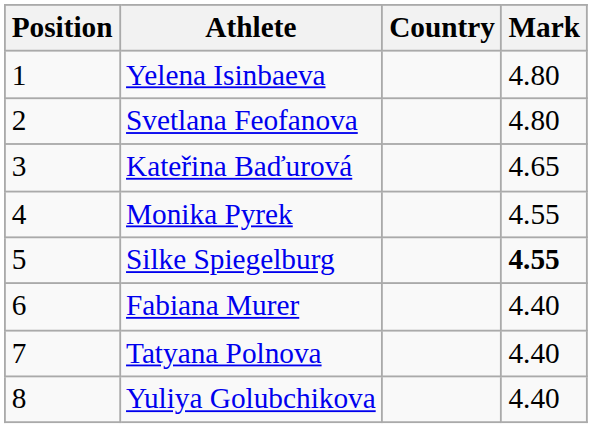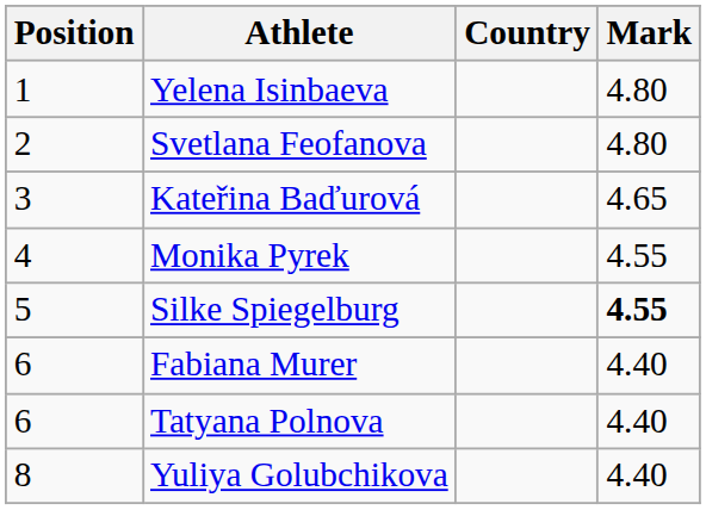Tatyana Polnova | Position: 7 -> 6
